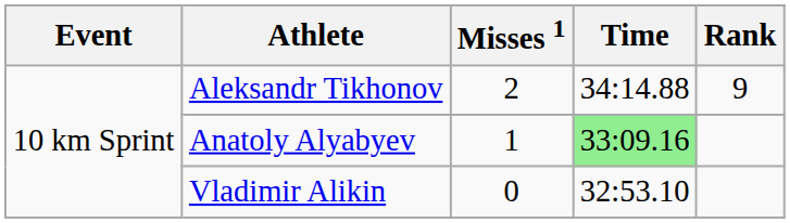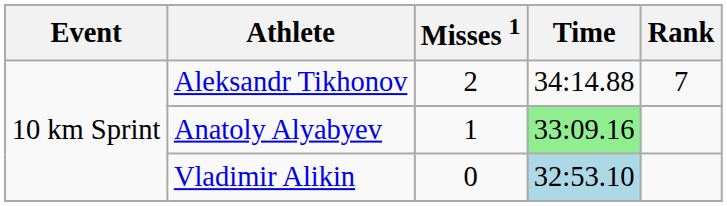Aleksandr Tikhonov | Rank: 9 -> 7
Vladimir Alikin | Time: no background -> lightblue background
